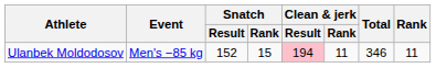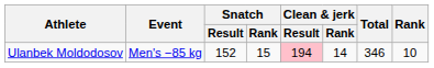Ulanbek Moldodosov | Clean & jerk / Rank: 11 -> 14
Ulanbek Moldodosov | Rank: 11 -> 10
